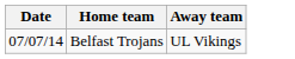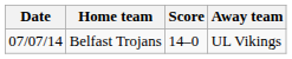+ column: Score | 14–0
